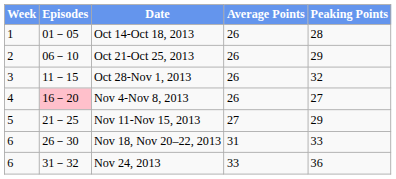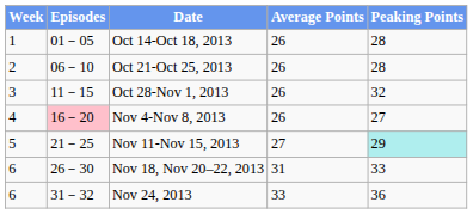Oct 21-Oct 25, 2013 | Peaking Points: 29 -> 28
Nov 11-Nov 15, 2013 | Peaking Points: no background -> paleturquoise background
